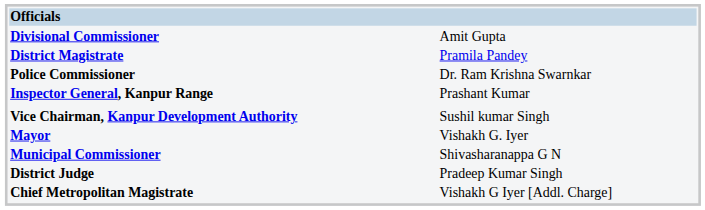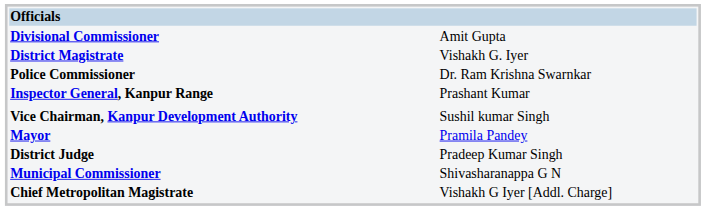District Magistrate | column 2: Pramila Pandey -> Vishakh G. Iyer
Mayor | column 2: Vishakh G. Iyer -> Pramila Pandey
rows swapped: Municipal Commissioner <-> District Judge
